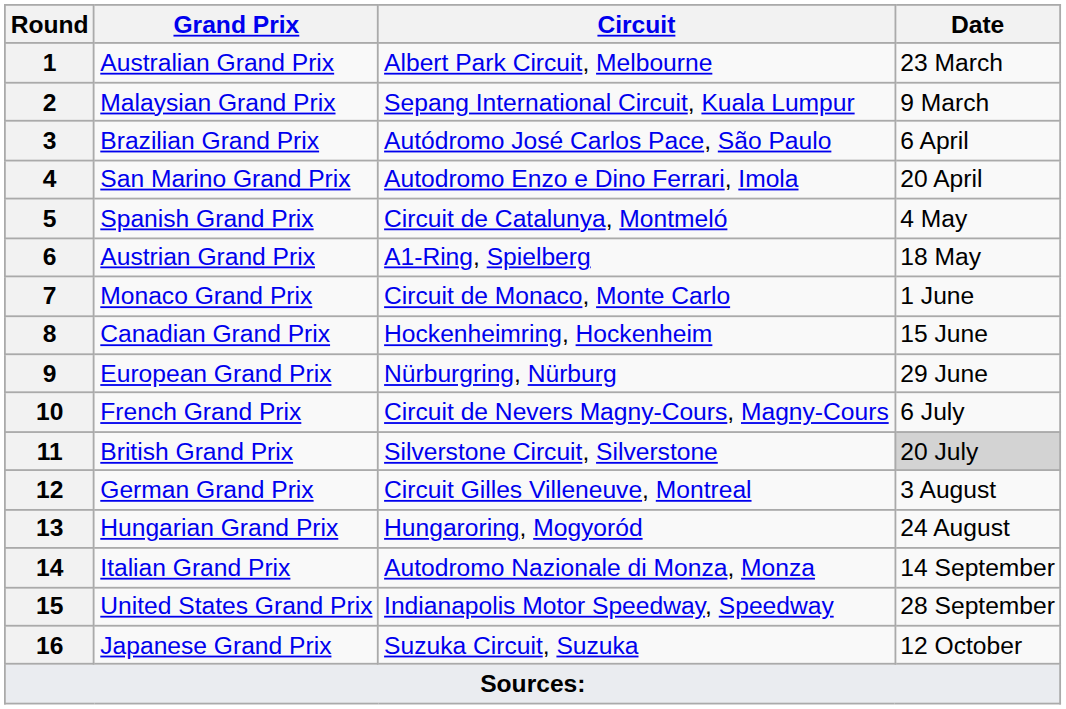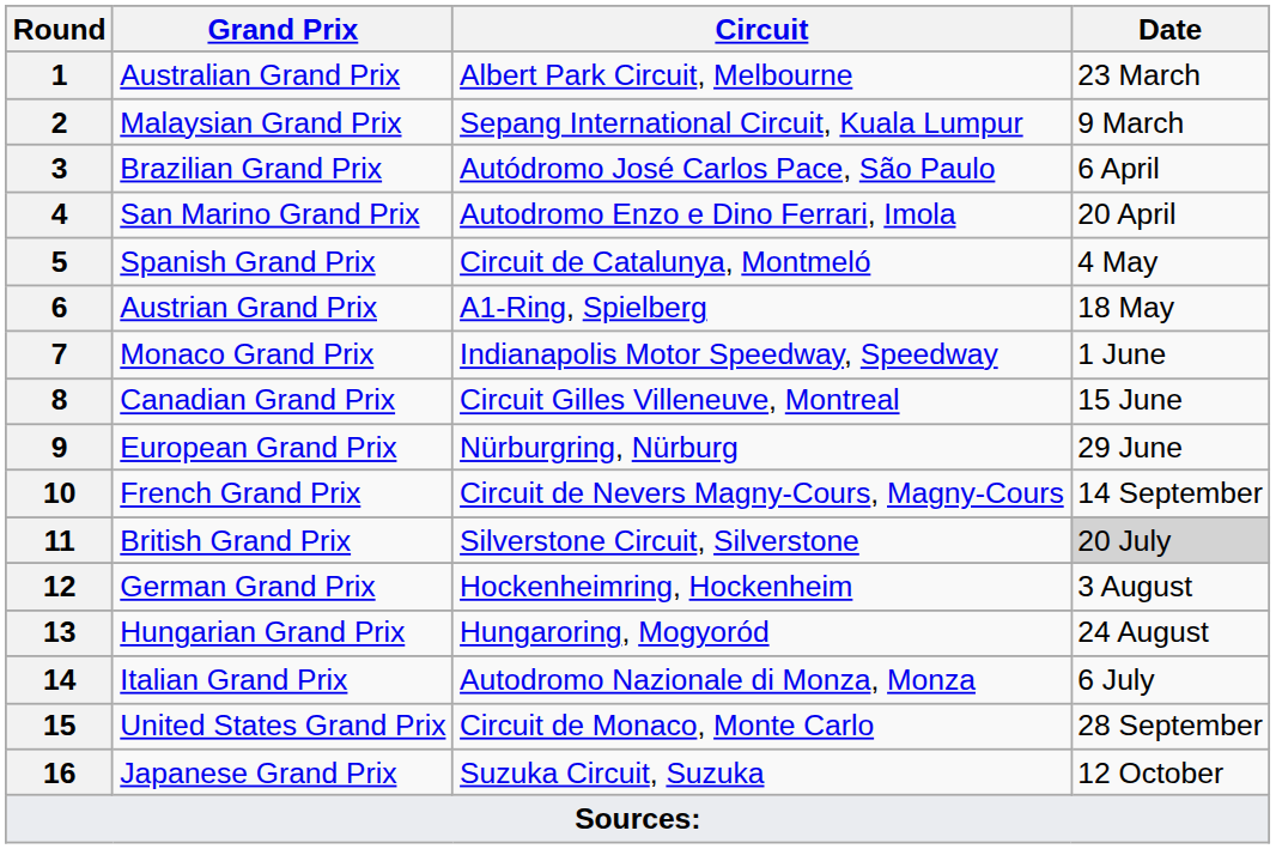7 | Circuit: Circuit de Monaco, Monte Carlo -> Indianapolis Motor Speedway, Speedway
8 | Circuit: Hockenheimring, Hockenheim -> Circuit Gilles Villeneuve, Montreal
10 | Date: 6 July -> 14 September
12 | Circuit: Circuit Gilles Villeneuve, Montreal -> Hockenheimring, Hockenheim
14 | Date: 14 September -> 6 July
15 | Circuit: Indianapolis Motor Speedway, Speedway -> Circuit de Monaco, Monte Carlo
